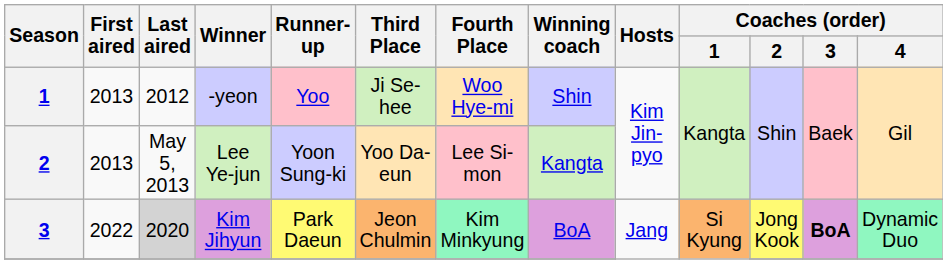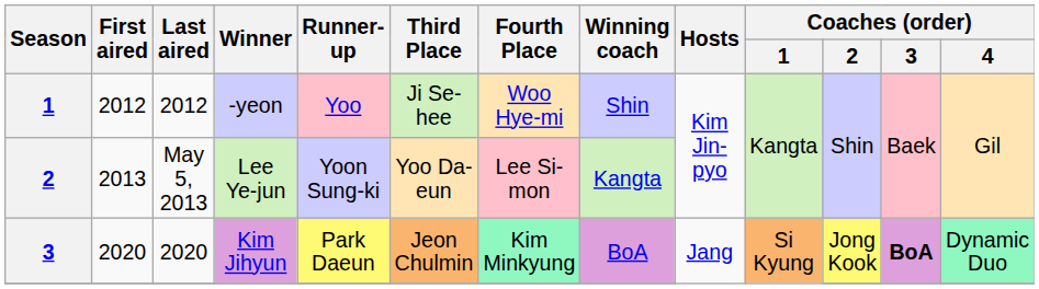-yeon | First aired: 2013 -> 2012
Kim Jihyun | First aired: 2022 -> 2020
Kim Jihyun | Last aired: lightgrey background -> no background
